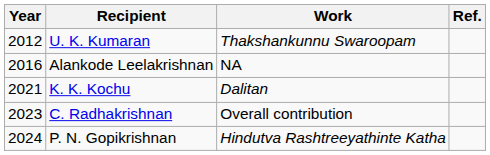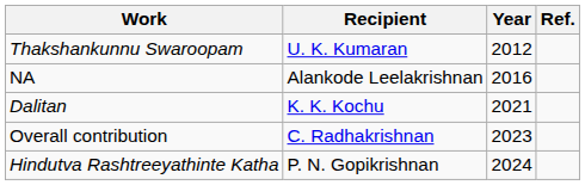columns swapped: Year <-> Work
